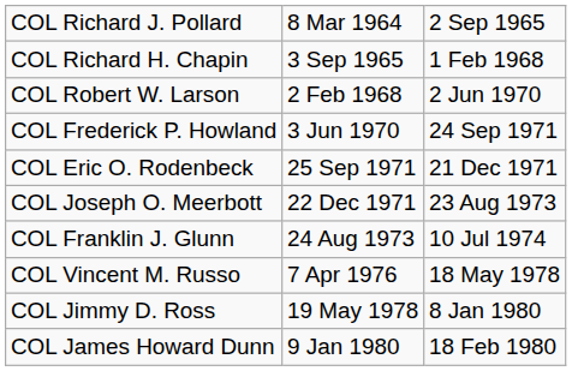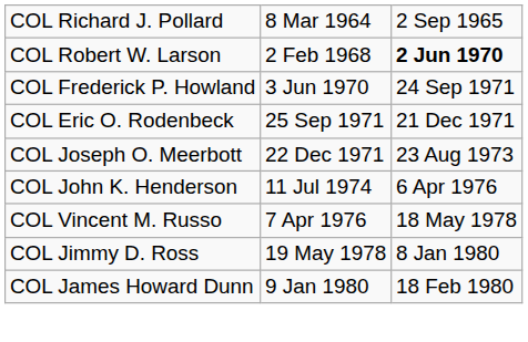- row: COL Richard H. Chapin | 3 Sep 1965 | 1 Feb 1968
COL Robert W. Larson | column 3: normal -> bold
- row: COL Franklin J. Glunn | 24 Aug 1973 | 10 Jul 1974
+ row: COL John K. Henderson | 11 Jul 1974 | 6 Apr 1976
